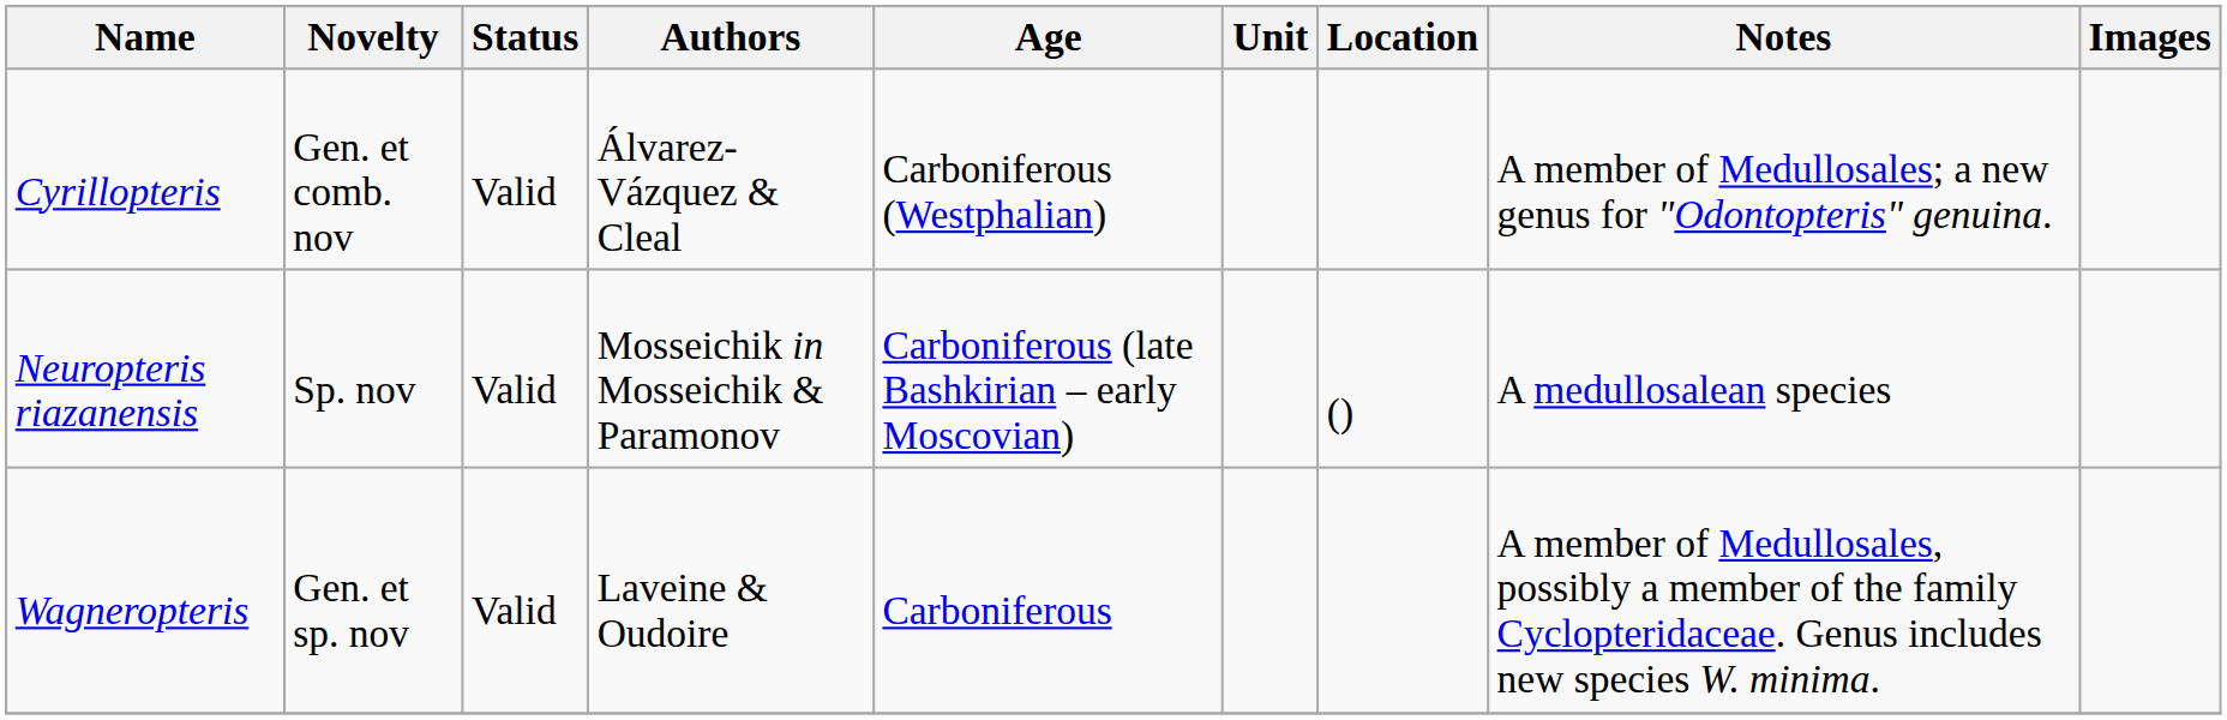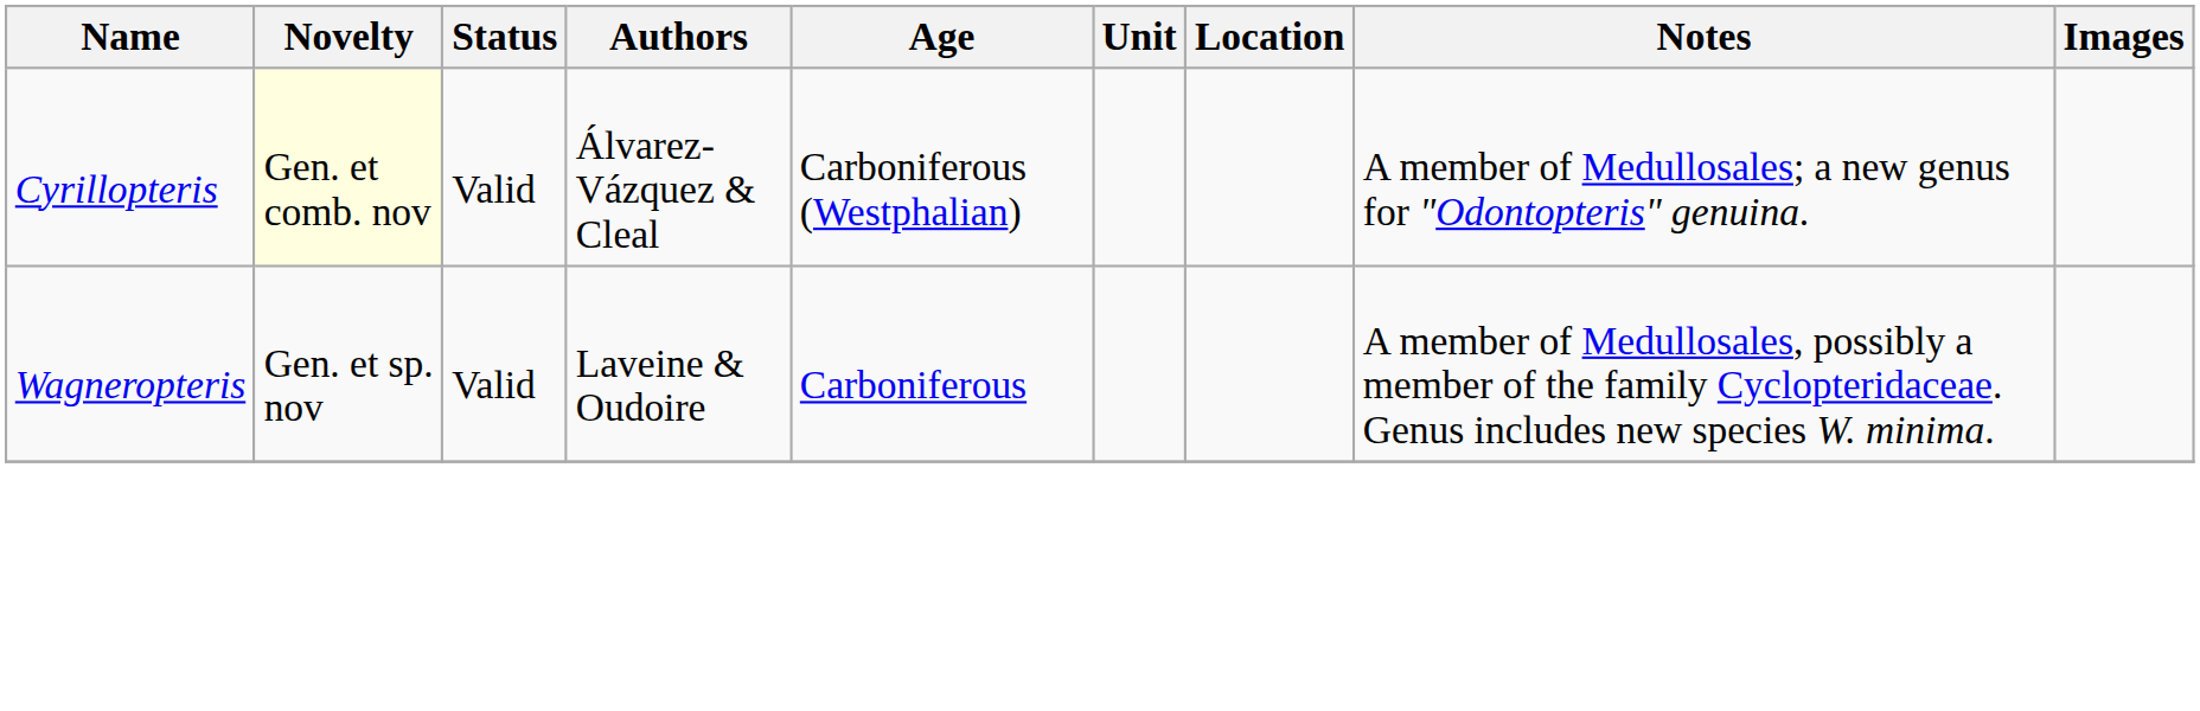Cyrillopteris | Novelty: no background -> lightyellow background
- row: Neuropteris riazanensis | Sp. nov | Valid | Mosseichik in Mosseichik & Paramonov | Carboniferous (late Bashkirian – early Moscovian) | () | A medullosalean species
